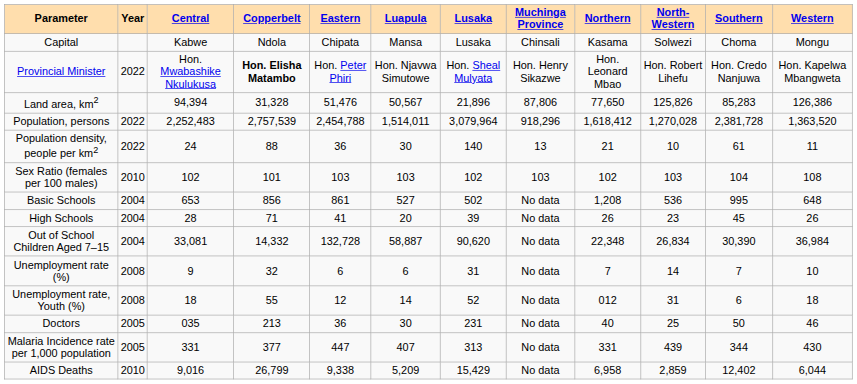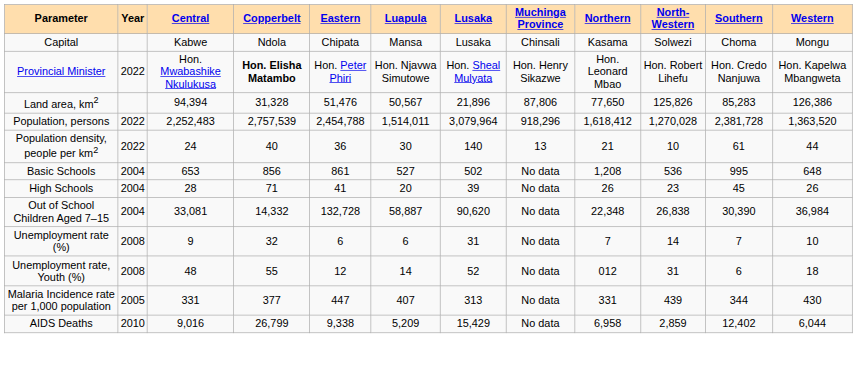Population density, people per km2 | Copperbelt: 88 -> 40
Population density, people per km2 | Western: 11 -> 44
- row: Sex Ratio (females per 100 males) | 2010 | 102 | 101 | 103 | 103 | 102 | 103 | 102 | 103 | 104 | 108
Out of School Children Aged 7–15 | North-Western: 26,834 -> 26,838
Unemployment rate, Youth (%) | Central: 18 -> 48
- row: Doctors | 2005 | 035 | 213 | 36 | 30 | 231 | No data | 40 | 25 | 50 | 46
